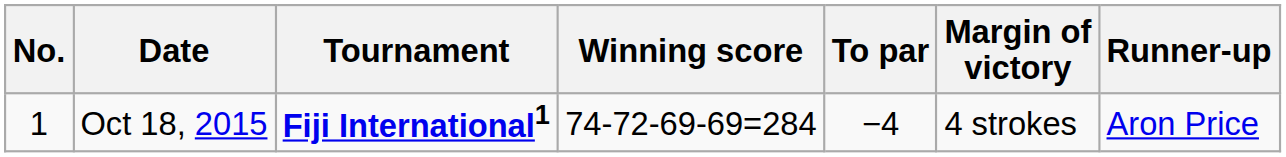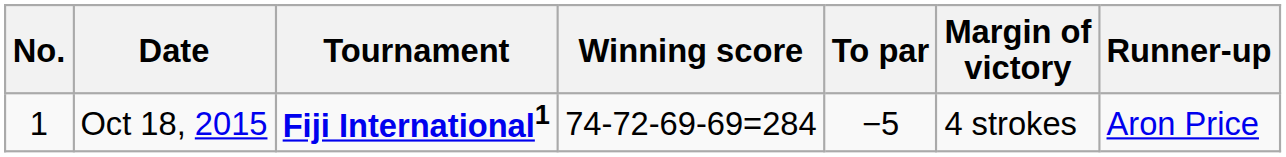Oct 18, 2015 | To par: −4 -> −5
